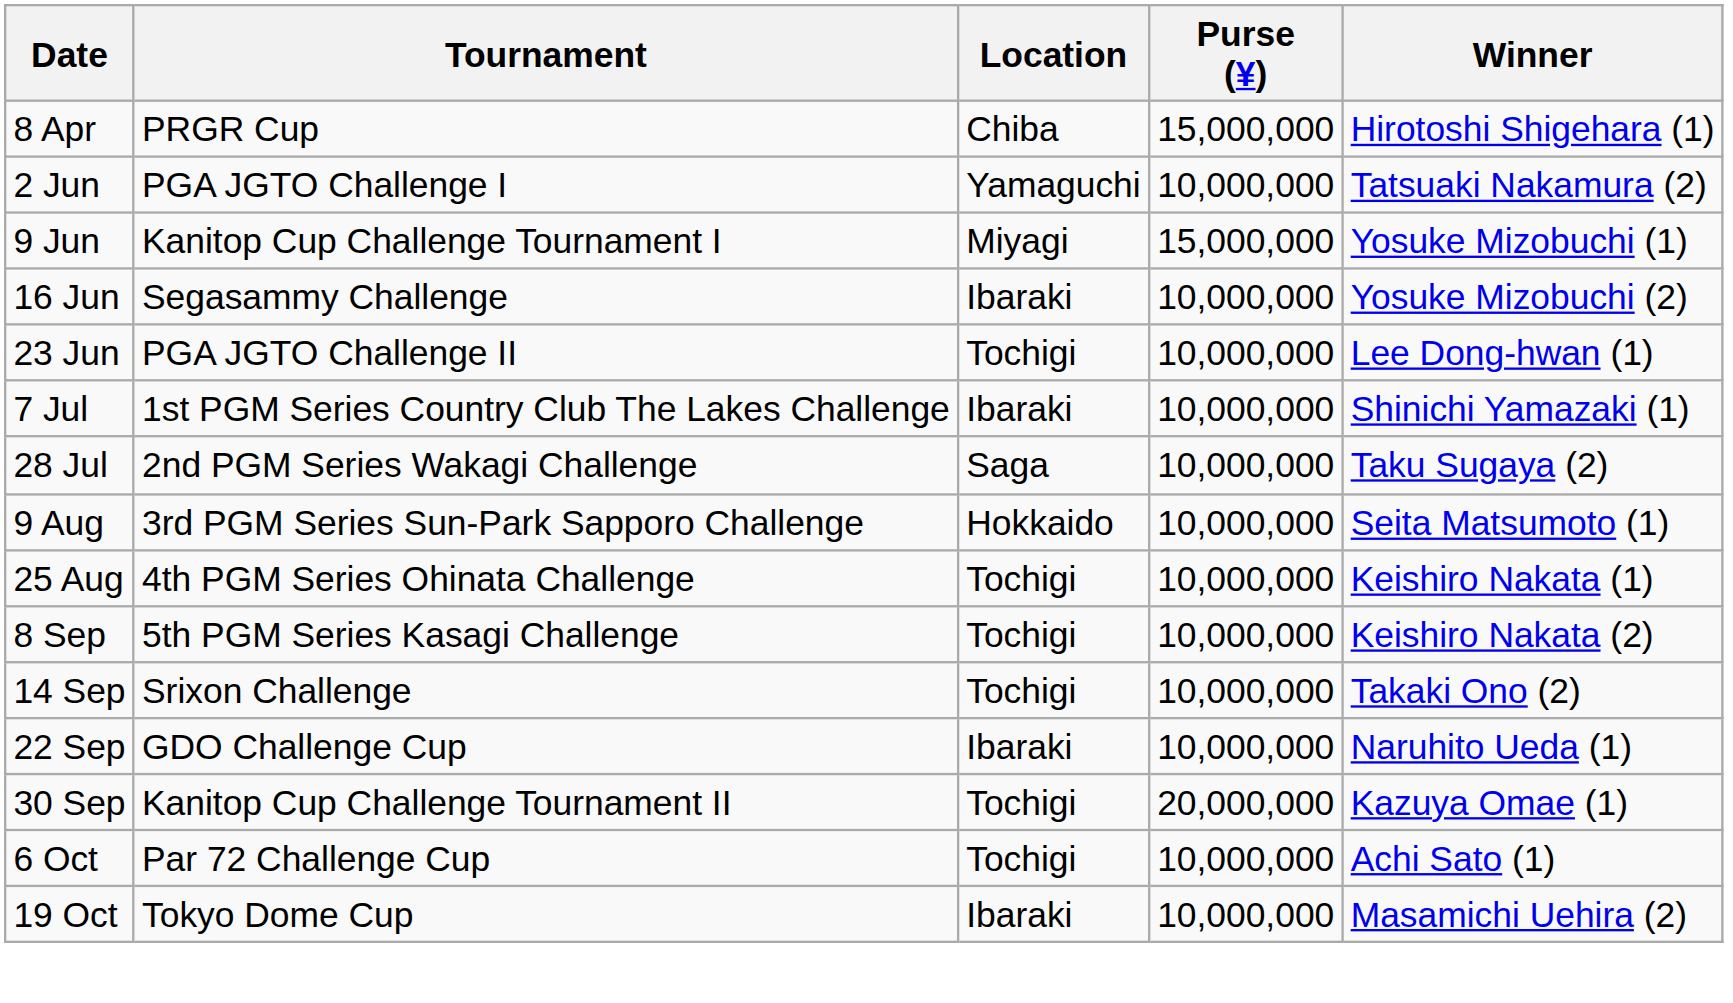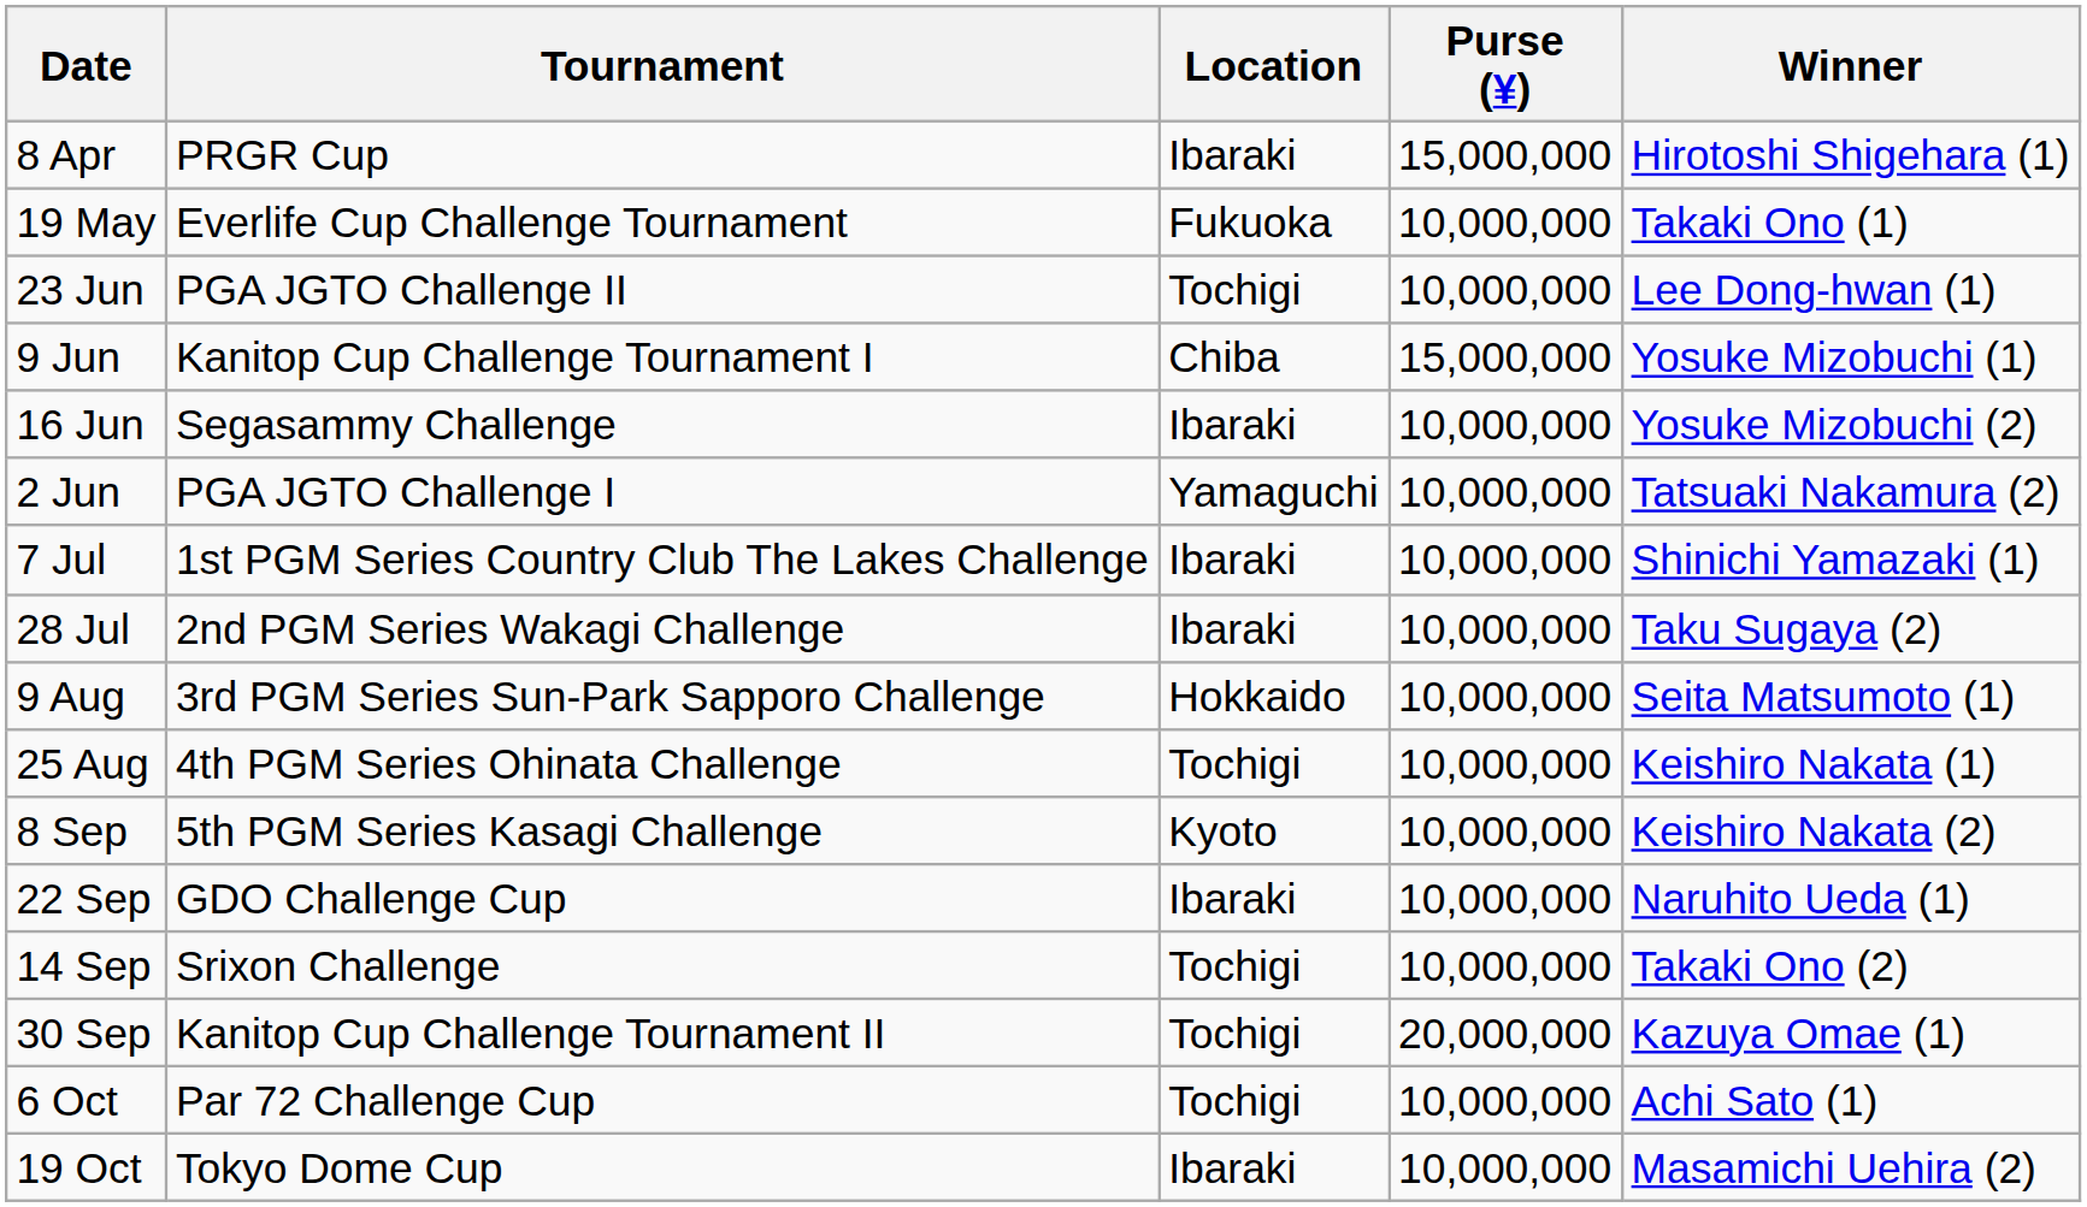8 Apr | Location: Chiba -> Ibaraki
+ row: 19 May | Everlife Cup Challenge Tournament | Fukuoka | 10,000,000 | Takaki Ono (1)
rows swapped: 2 Jun <-> 23 Jun
9 Jun | Location: Miyagi -> Chiba
28 Jul | Location: Saga -> Ibaraki
8 Sep | Location: Tochigi -> Kyoto
rows swapped: 14 Sep <-> 22 Sep
